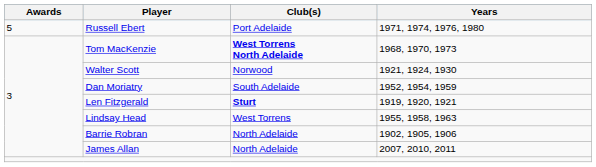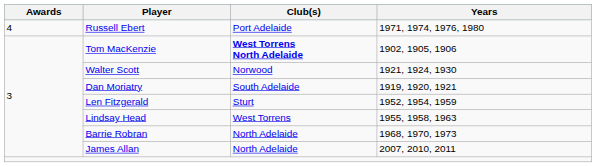Russell Ebert | Awards: 5 -> 4
Tom MacKenzie | Years: 1968, 1970, 1973 -> 1902, 1905, 1906
Dan Moriatry | Years: 1952, 1954, 1959 -> 1919, 1920, 1921
Len Fitzgerald | Club(s): bold -> normal
Len Fitzgerald | Years: 1919, 1920, 1921 -> 1952, 1954, 1959
Barrie Robran | Years: 1902, 1905, 1906 -> 1968, 1970, 1973
